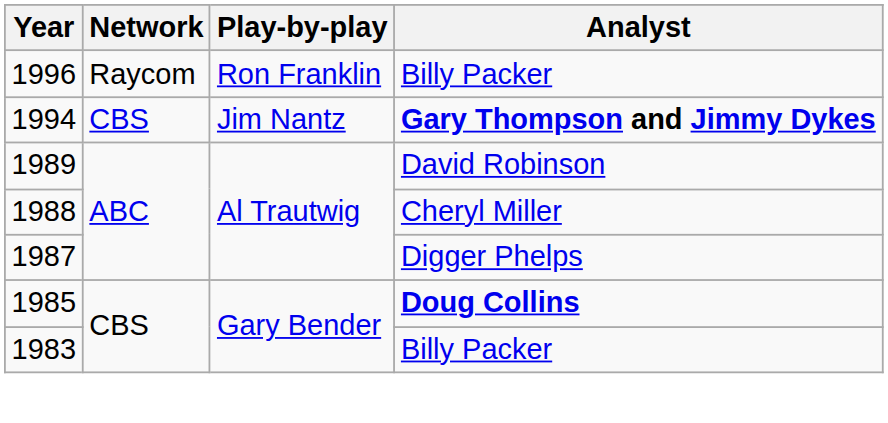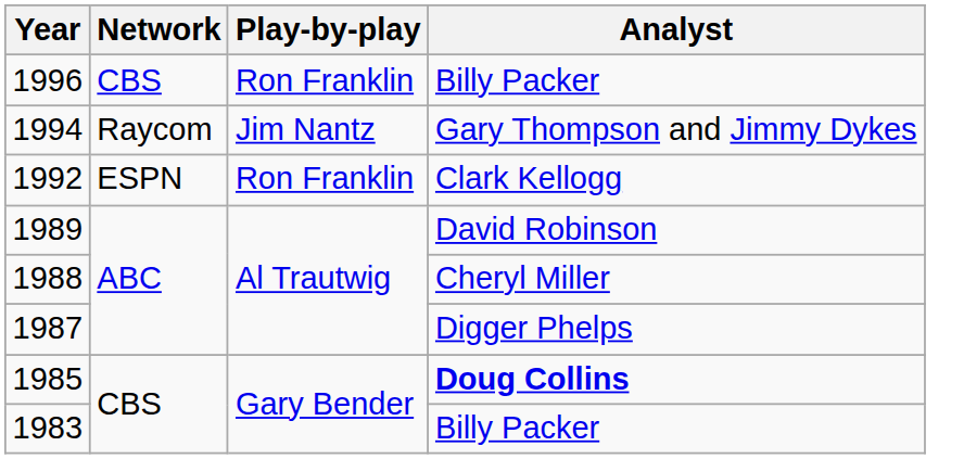1996 | Network: Raycom -> CBS
1994 | Network: CBS -> Raycom
1994 | Analyst: bold -> normal
+ row: 1992 | ESPN | Ron Franklin | Clark Kellogg
